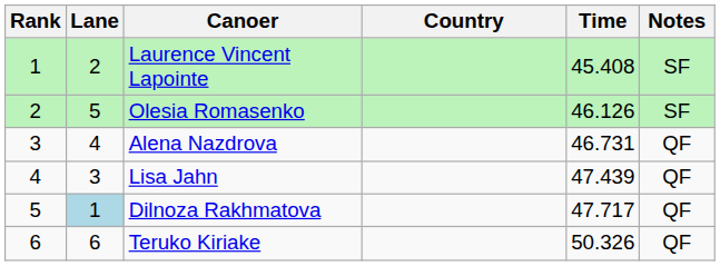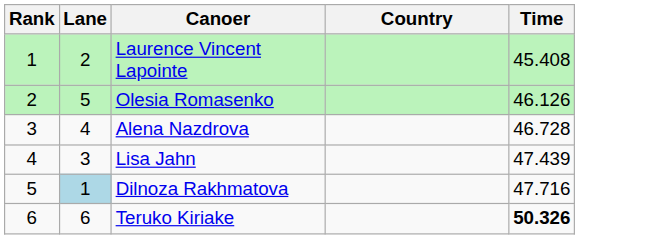- column: Notes | SF | SF | QF | QF | QF | QF
Alena Nazdrova | Time: 46.731 -> 46.728
Dilnoza Rakhmatova | Time: 47.717 -> 47.716
Teruko Kiriake | Time: normal -> bold
